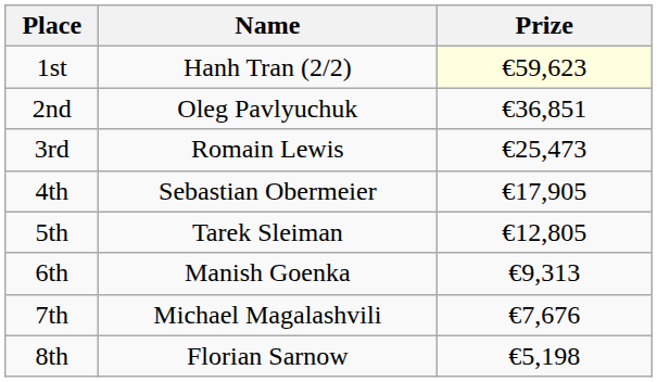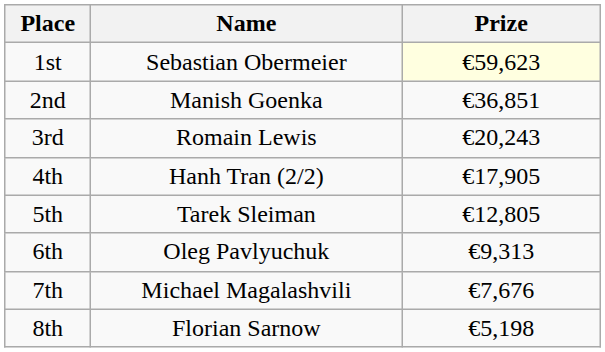1st | Name: Hanh Tran (2/2) -> Sebastian Obermeier
2nd | Name: Oleg Pavlyuchuk -> Manish Goenka
3rd | Prize: €25,473 -> €20,243
4th | Name: Sebastian Obermeier -> Hanh Tran (2/2)
6th | Name: Manish Goenka -> Oleg Pavlyuchuk
